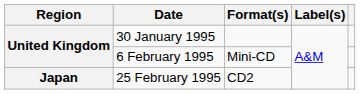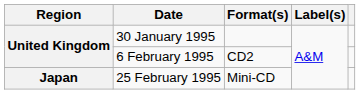6 February 1995 | Format(s): Mini-CD -> CD2
25 February 1995 | Format(s): CD2 -> Mini-CD
